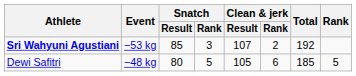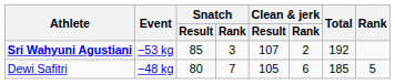Dewi Safitri | Snatch / Rank: 5 -> 7
